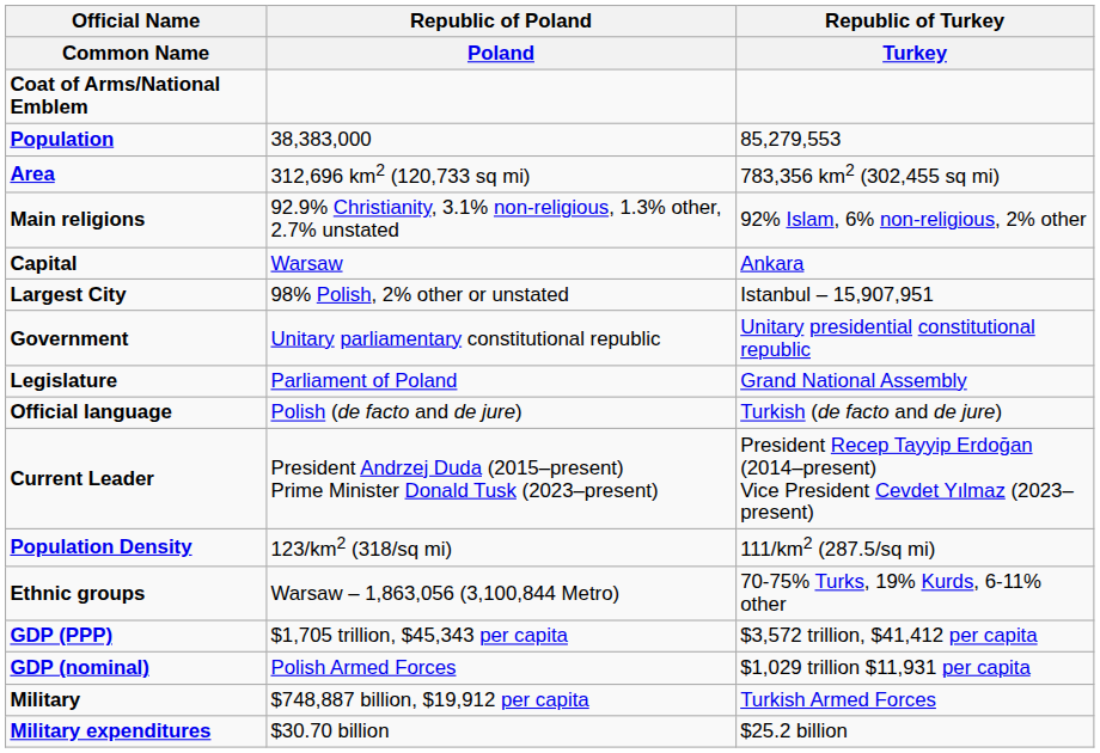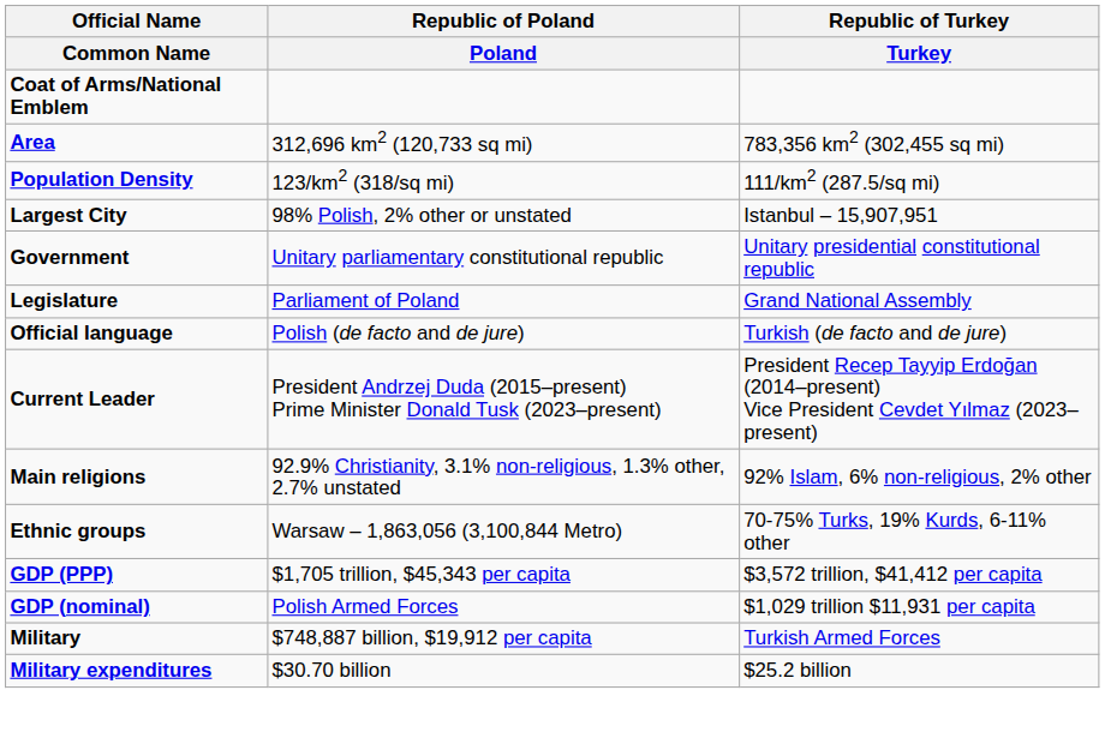- row: Population | 38,383,000 | 85,279,553
rows swapped: Population Density <-> Main religions
- row: Capital | Warsaw | Ankara
